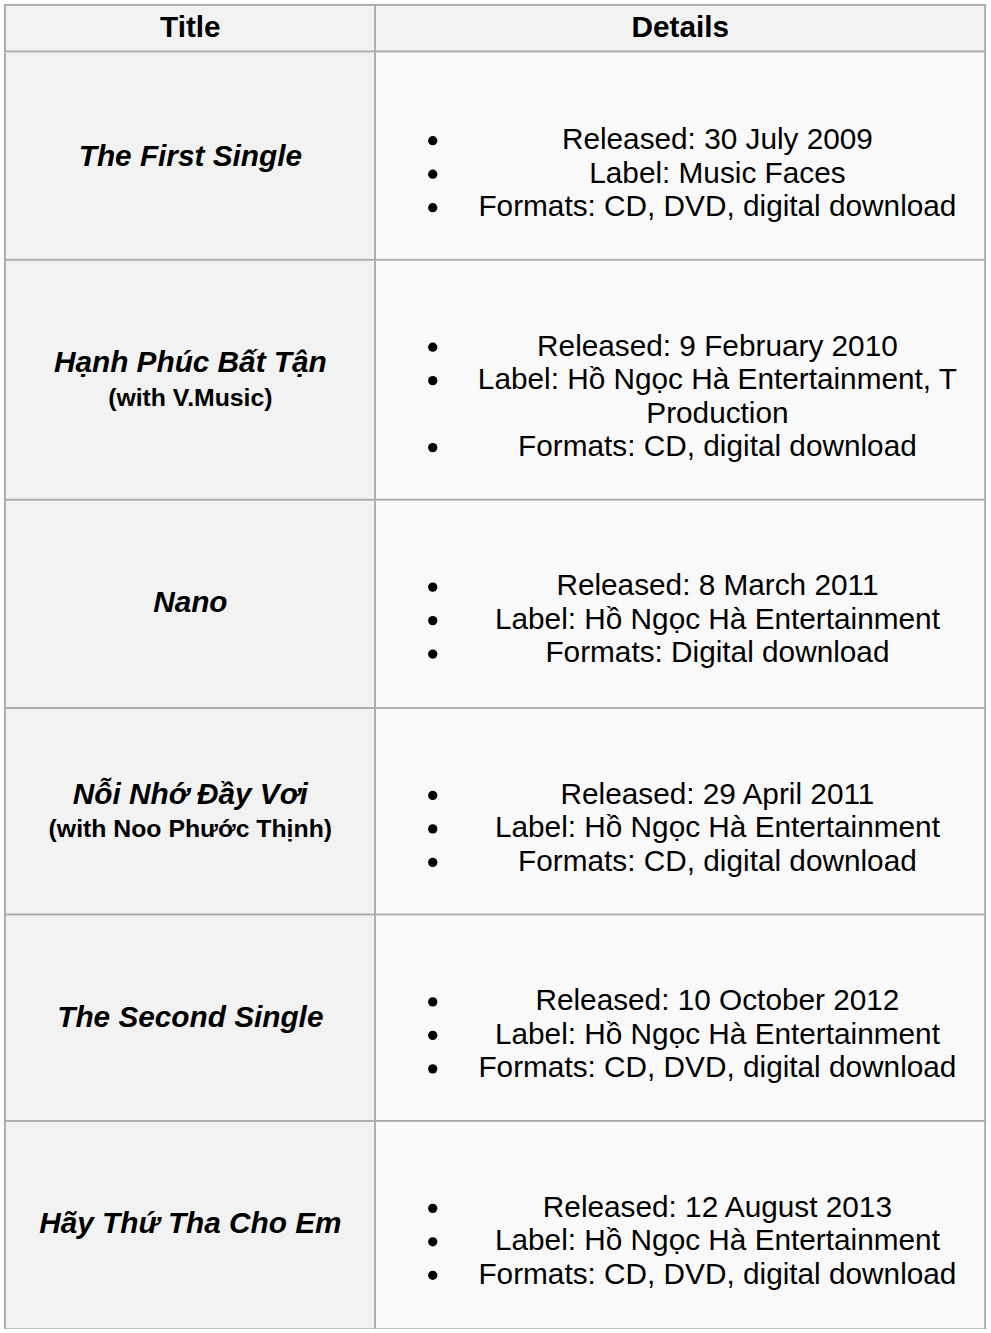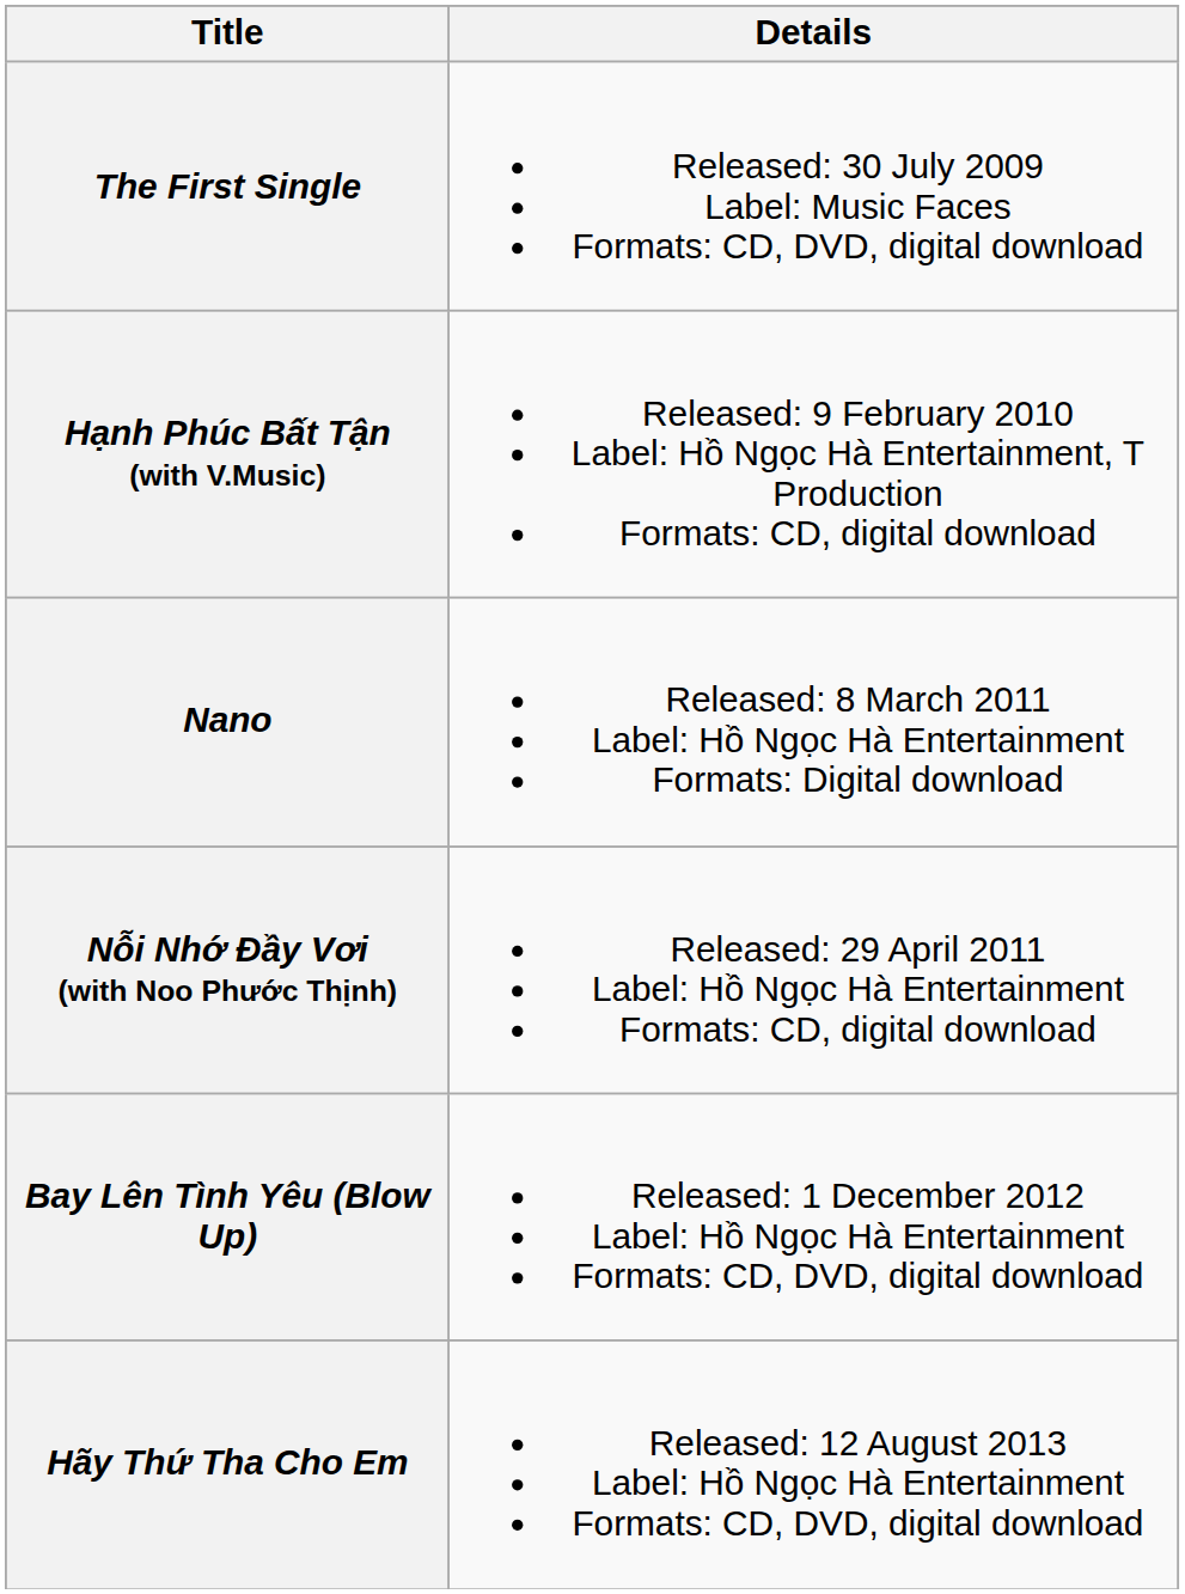- row: The Second Single | Released: 10 October 2012 Label: Hồ Ngọc Hà Entertainment Formats: CD, DVD, digital download
+ row: Bay Lên Tình Yêu (Blow Up) | Released: 1 December 2012 Label: Hồ Ngọc Hà Entertainment Formats: CD, DVD, digital download
